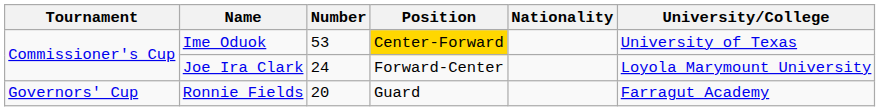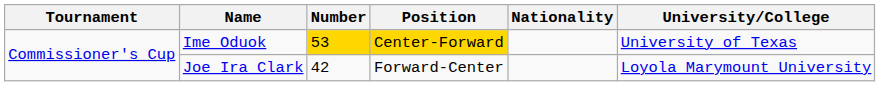Ime Oduok | Number: no background -> gold background
Joe Ira Clark | Number: 24 -> 42
- row: Governors' Cup | Ronnie Fields | 20 | Guard | Farragut Academy
